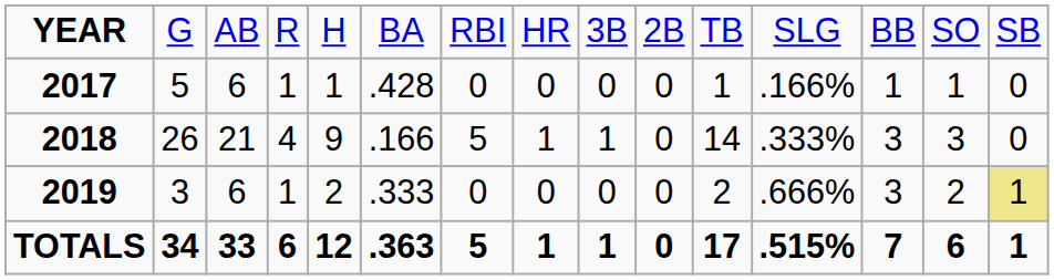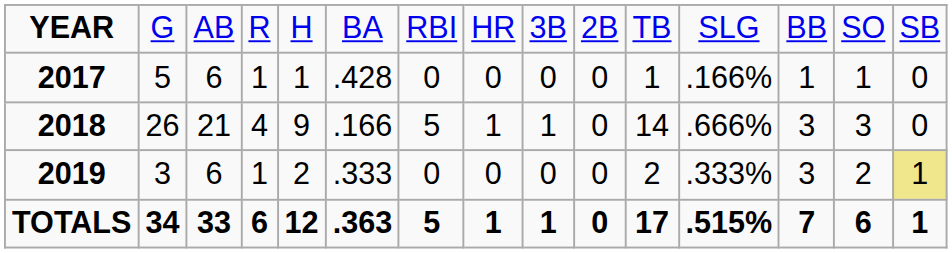2018 | column 12: .333% -> .666%
2019 | column 12: .666% -> .333%
